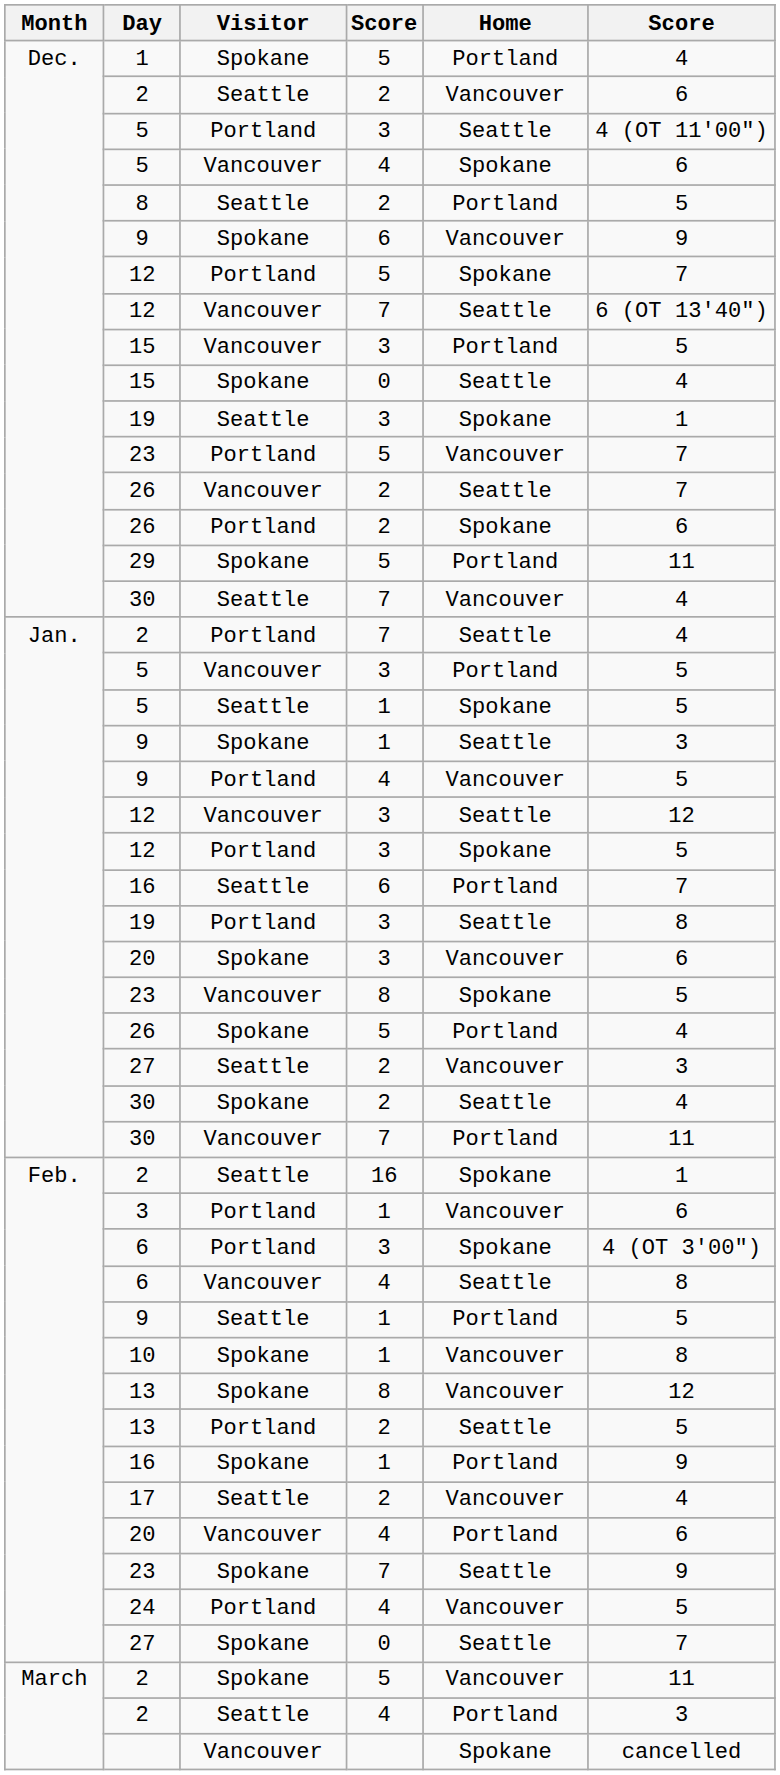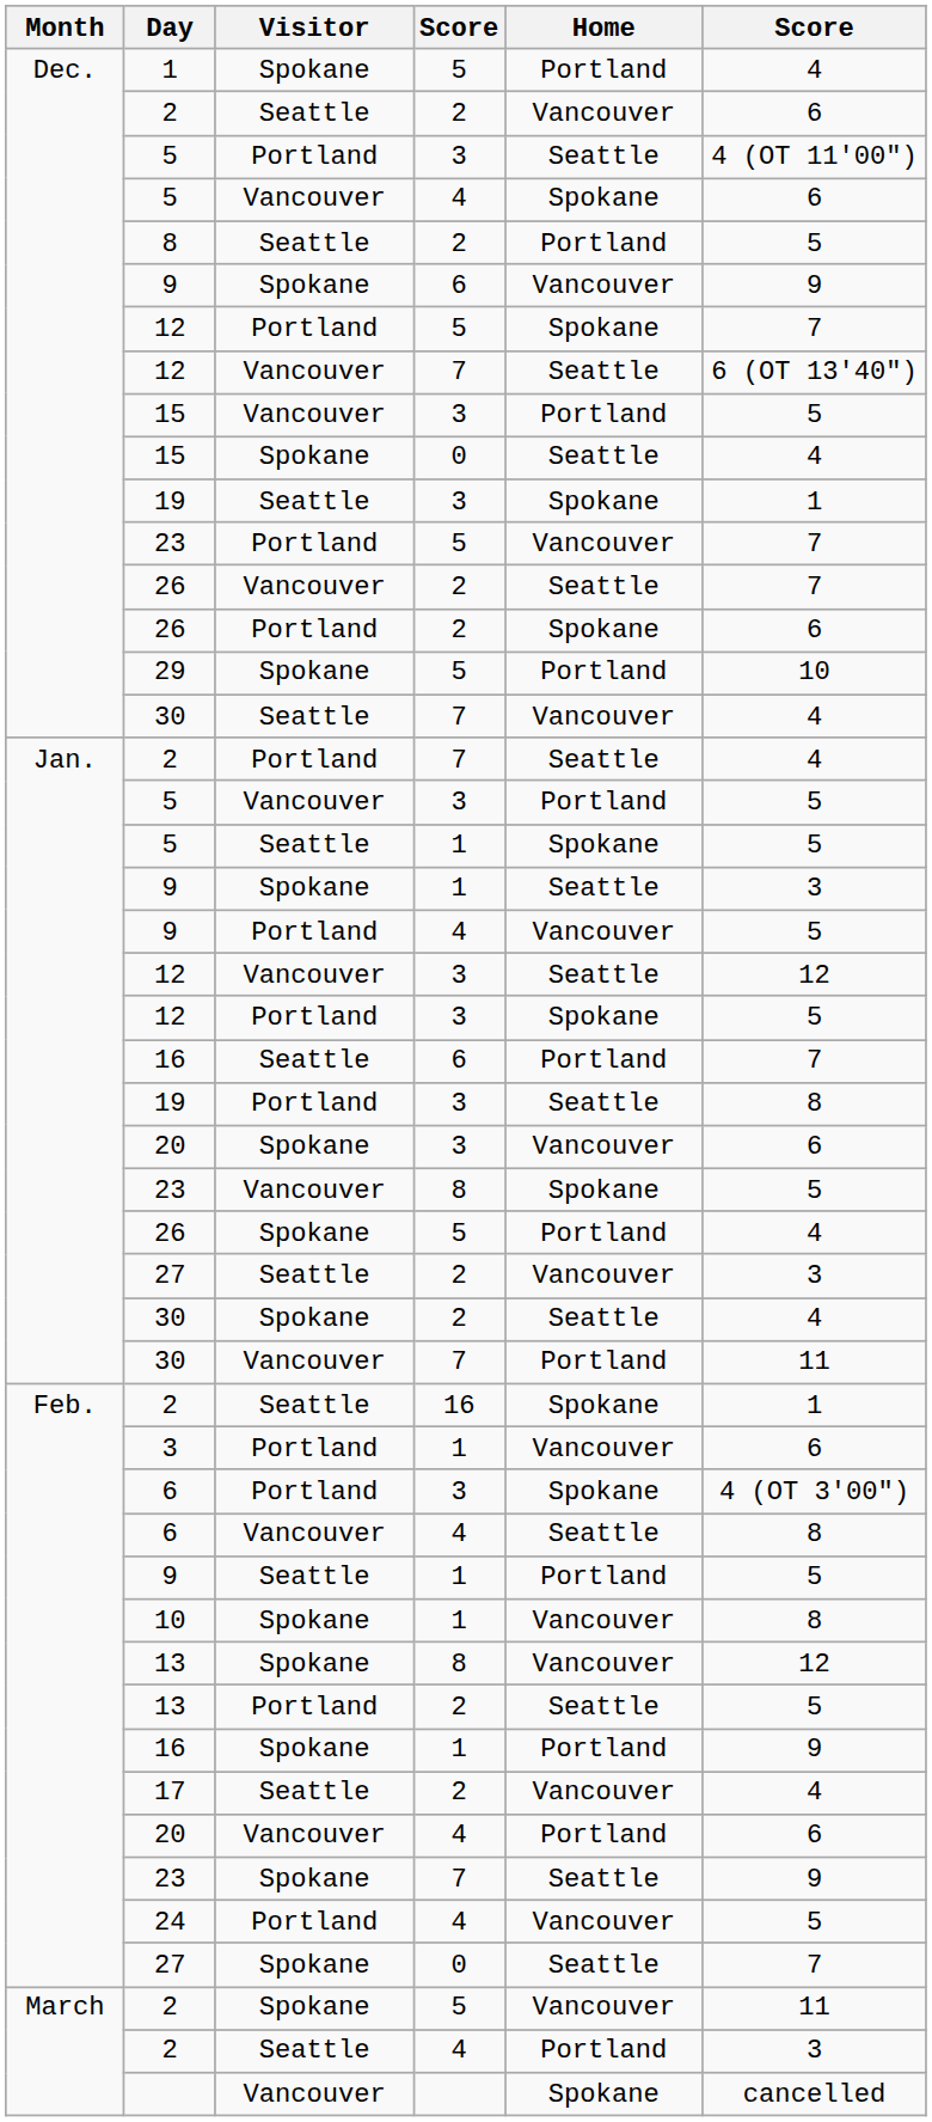29 | column 6: 11 -> 10
